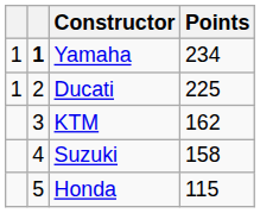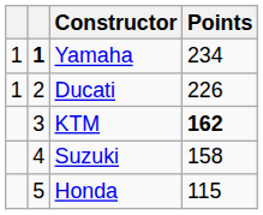Ducati | Points: 225 -> 226
KTM | Points: normal -> bold
